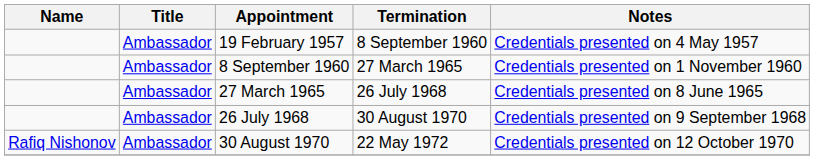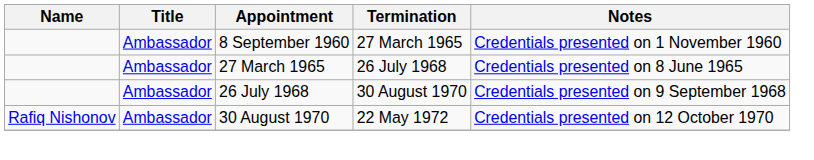- row: Ambassador | 19 February 1957 | 8 September 1960 | Credentials presented on 4 May 1957
